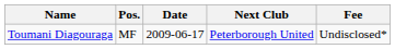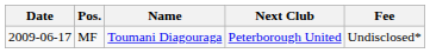columns swapped: Date <-> Name
